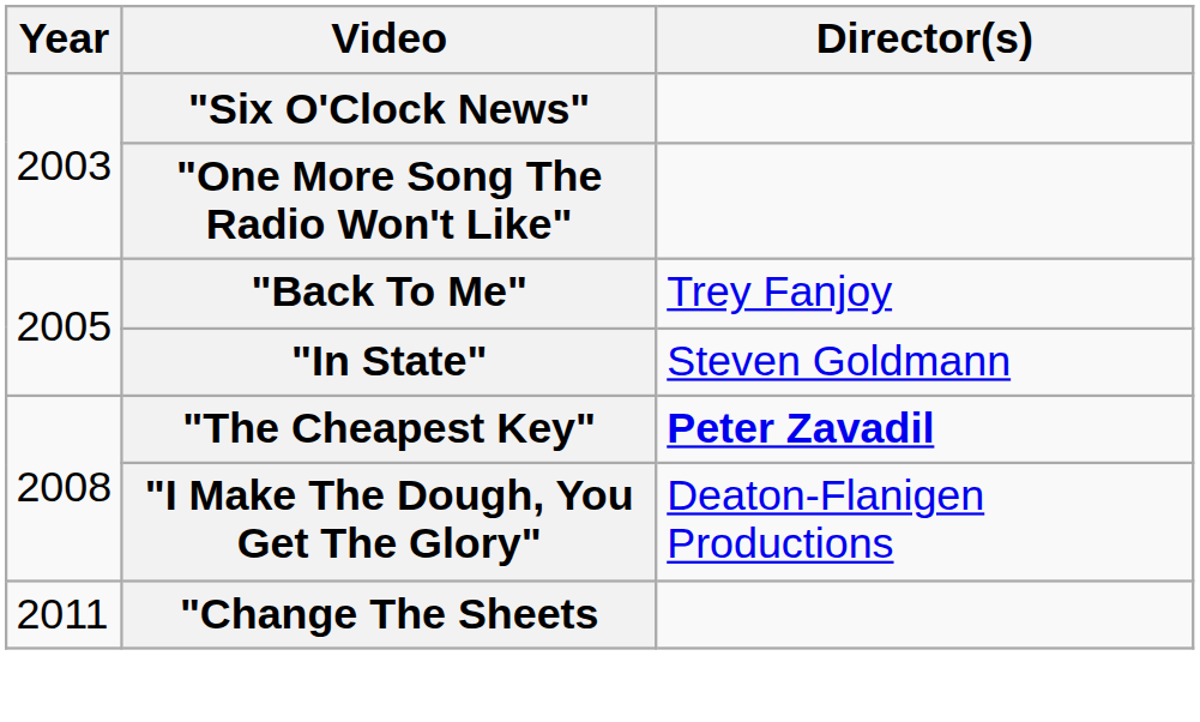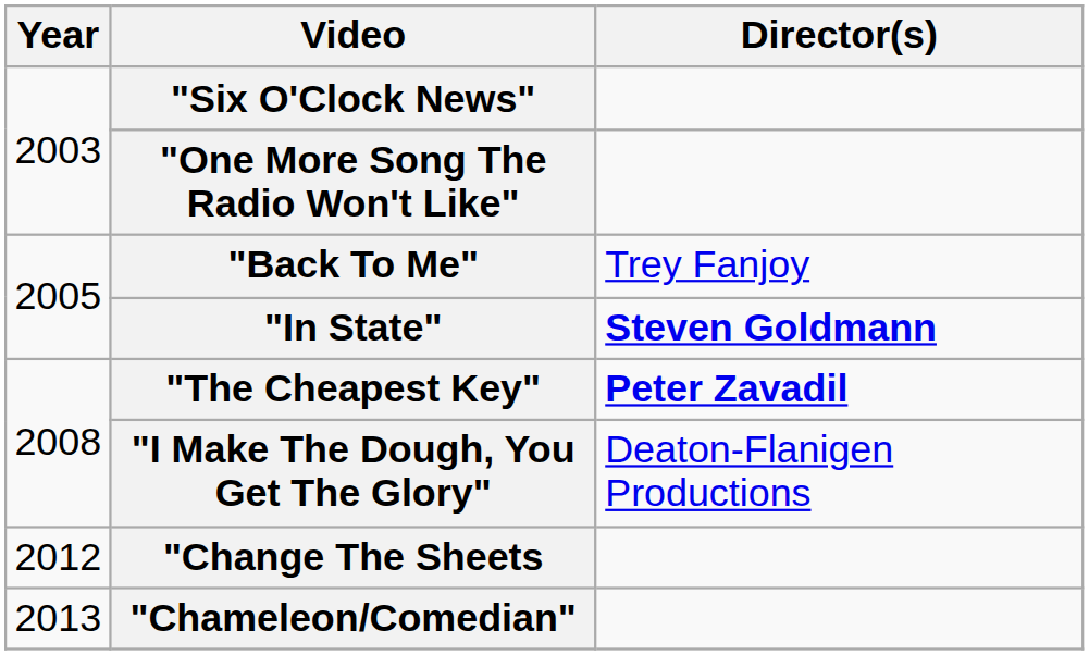"In State" | Director(s): normal -> bold
"Change The Sheets | Year: 2011 -> 2012
+ row: 2013 | "Chameleon/Comedian"
